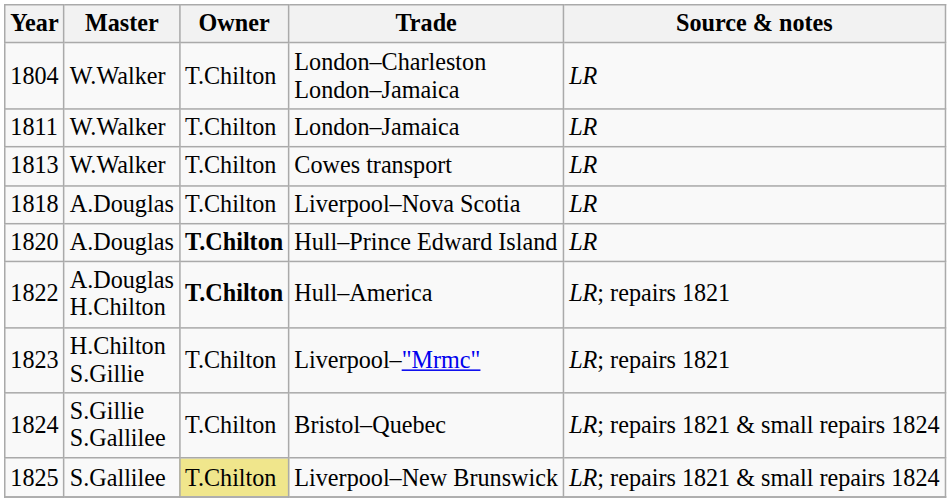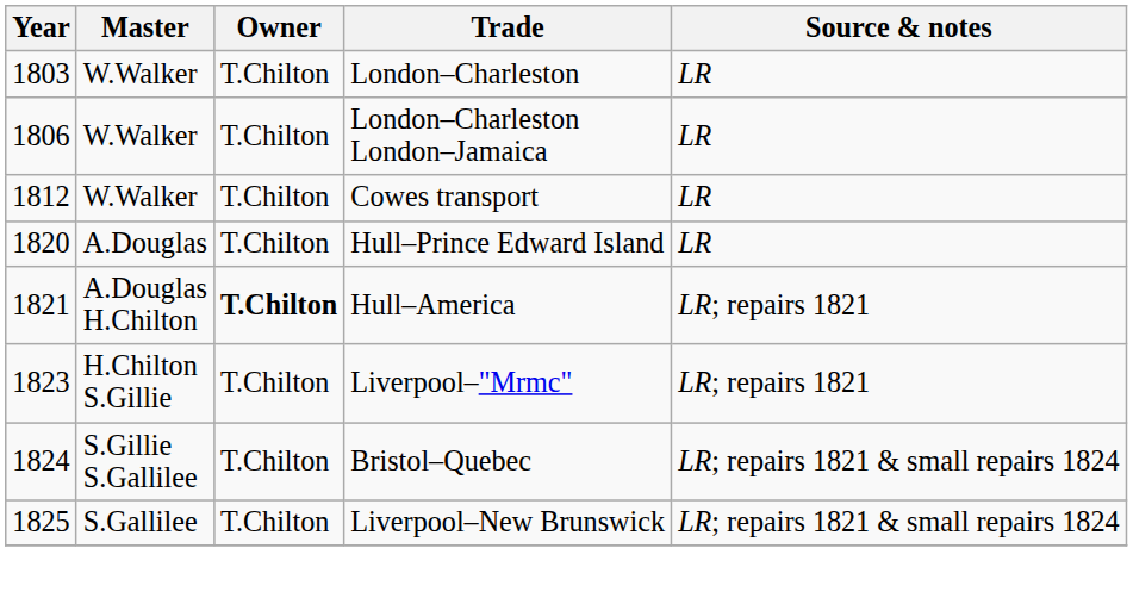+ row: 1803 | W.Walker | T.Chilton | London–Charleston | LR
London–Charleston London–Jamaica | Year: 1804 -> 1806
- row: 1811 | W.Walker | T.Chilton | London–Jamaica | LR
Cowes transport | Year: 1813 -> 1812
- row: 1818 | A.Douglas | T.Chilton | Liverpool–Nova Scotia | LR
Hull–Prince Edward Island | Owner: bold -> normal
Hull–America | Year: 1822 -> 1821
Liverpool–New Brunswick | Owner: khaki background -> no background
